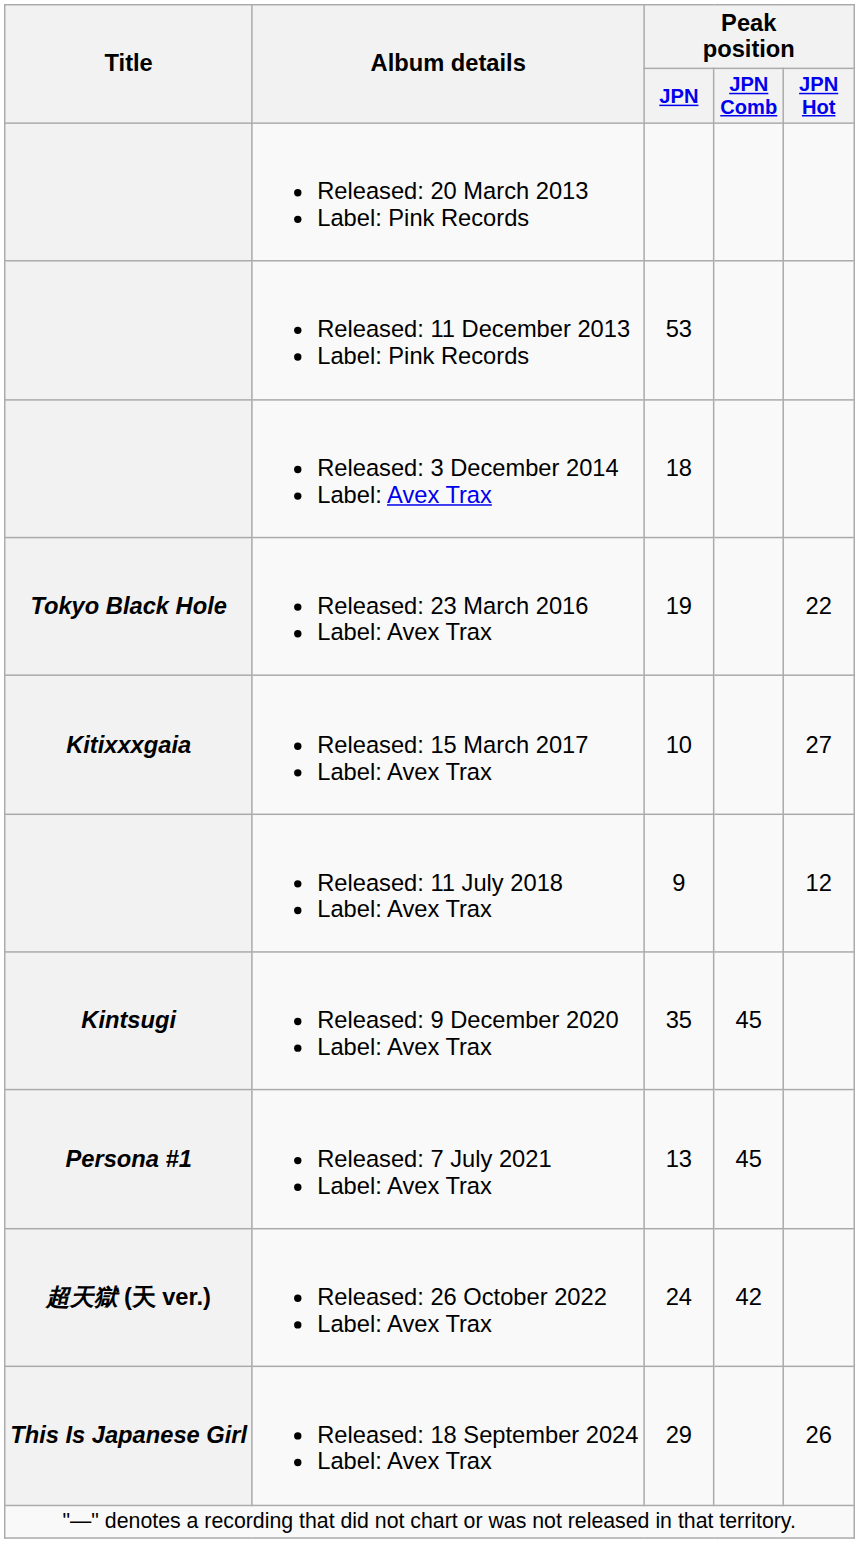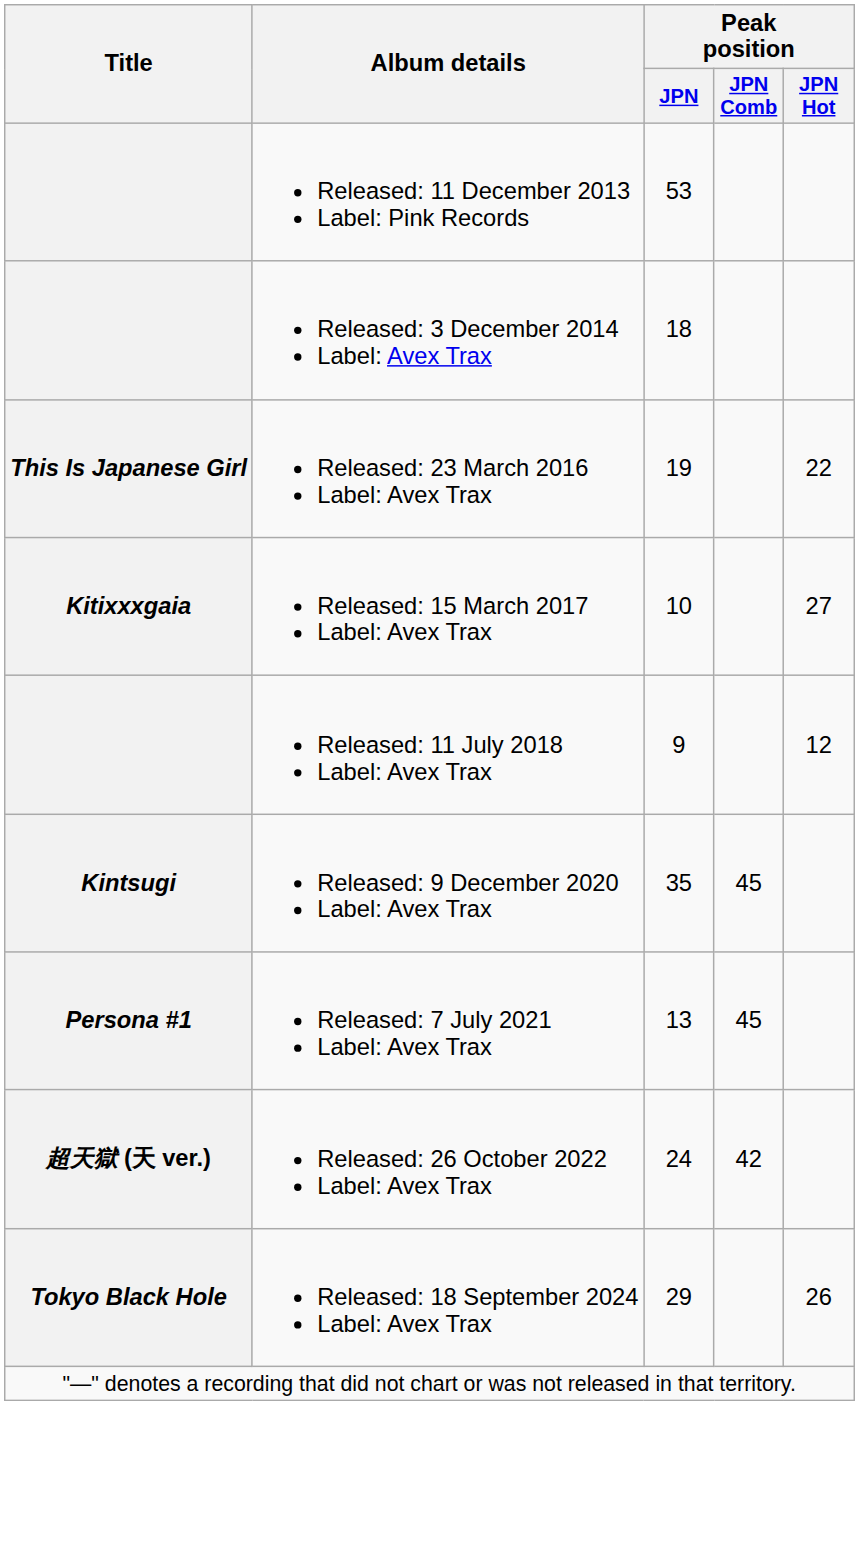- row: Released: 20 March 2013 Label: Pink Records
Released: 23 March 2016 Label: Avex Trax | Title: Tokyo Black Hole -> This Is Japanese Girl
Released: 18 September 2024 Label: Avex Trax | Title: This Is Japanese Girl -> Tokyo Black Hole
